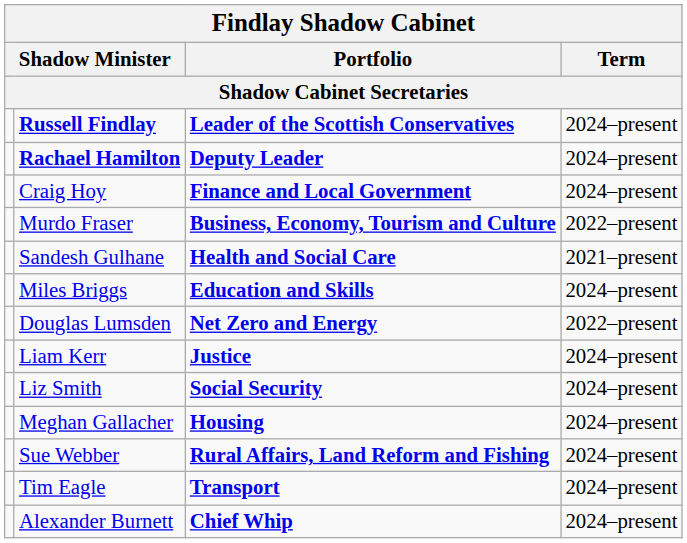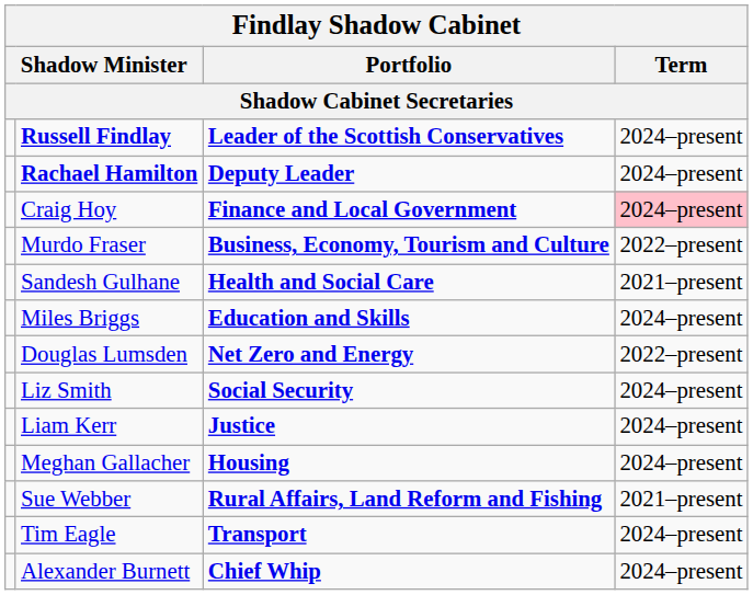Craig Hoy | Term: no background -> pink background
rows swapped: Liam Kerr <-> Liz Smith
Sue Webber | Term: 2024–present -> 2021–present
